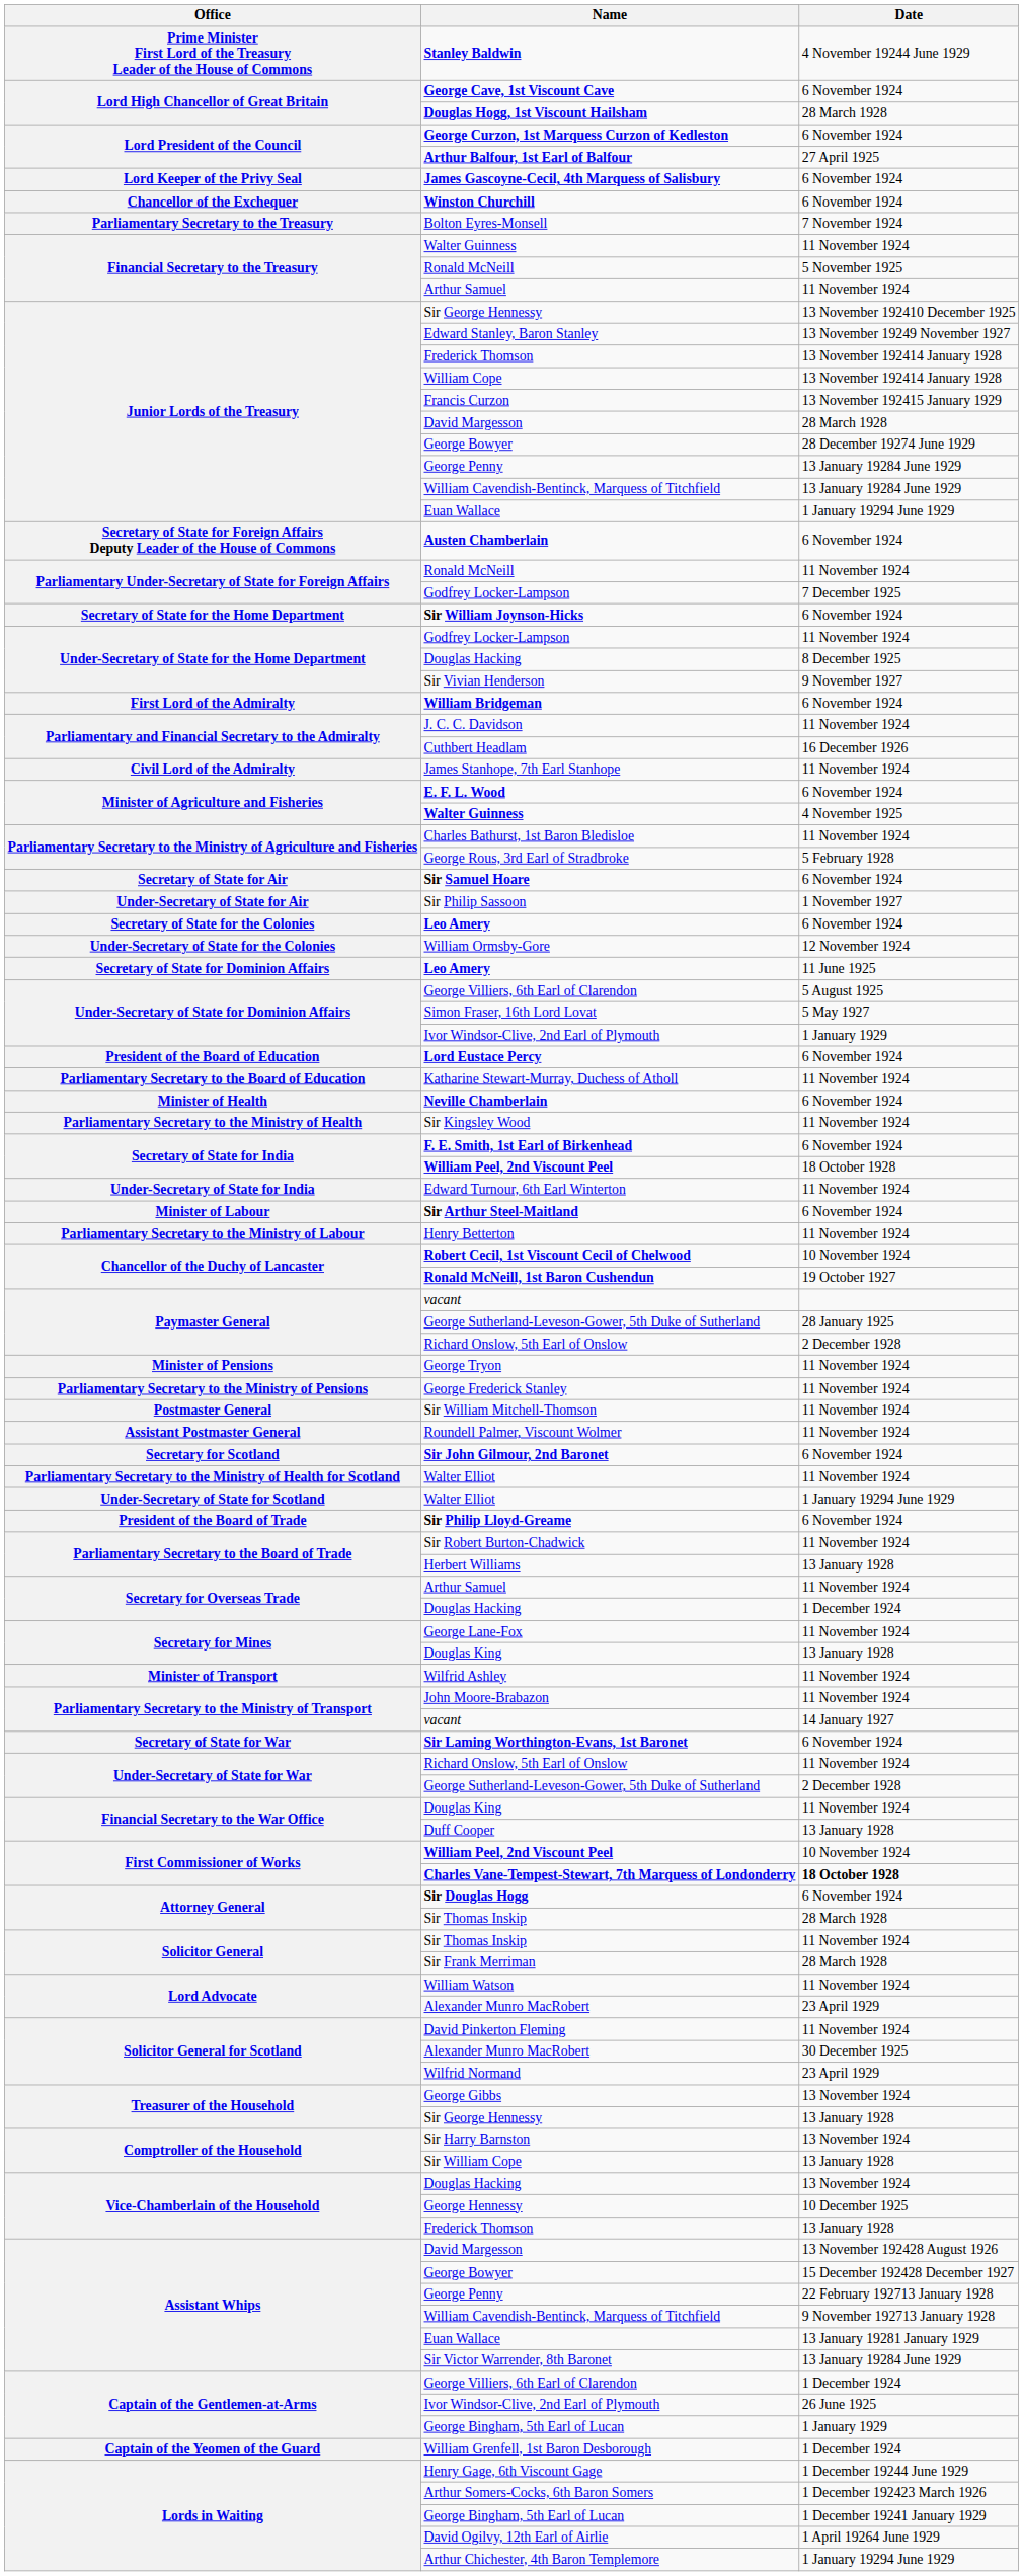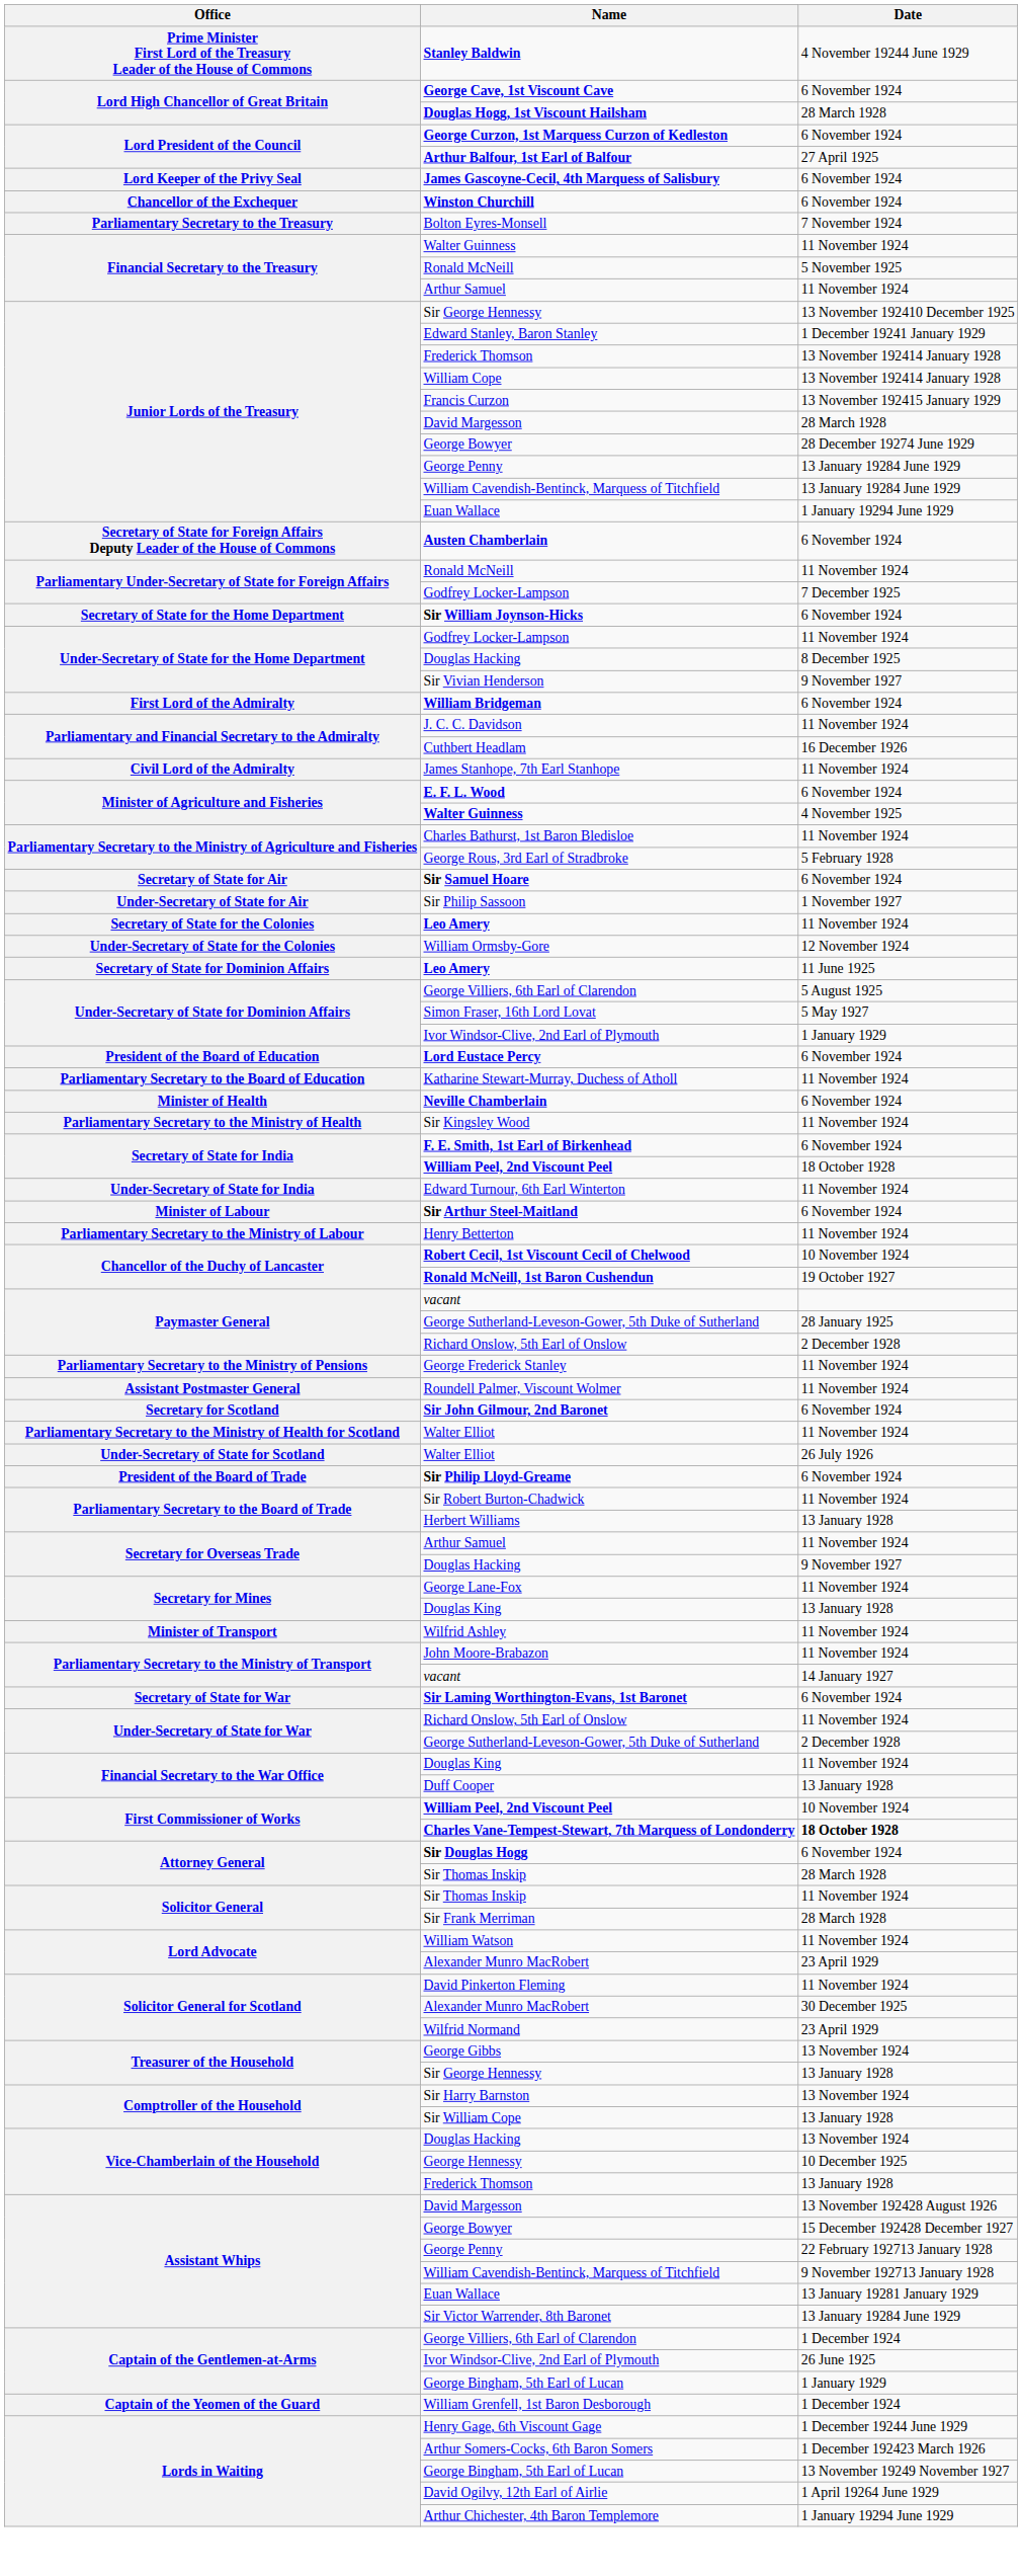Edward Stanley, Baron Stanley | Date: 13 November 19249 November 1927 -> 1 December 19241 January 1929
Secretary of State for the Colonies / Leo Amery | Date: 6 November 1924 -> 11 November 1924
- row: Minister of Pensions | George Tryon | 11 November 1924
- row: Postmaster General | Sir William Mitchell-Thomson | 11 November 1924
Under-Secretary of State for Scotland / Walter Elliot | Date: 1 January 19294 June 1929 -> 26 July 1926
Secretary for Overseas Trade / Douglas Hacking | Date: 1 December 1924 -> 9 November 1927
Lords in Waiting / George Bingham, 5th Earl of Lucan | Date: 1 December 19241 January 1929 -> 13 November 19249 November 1927
